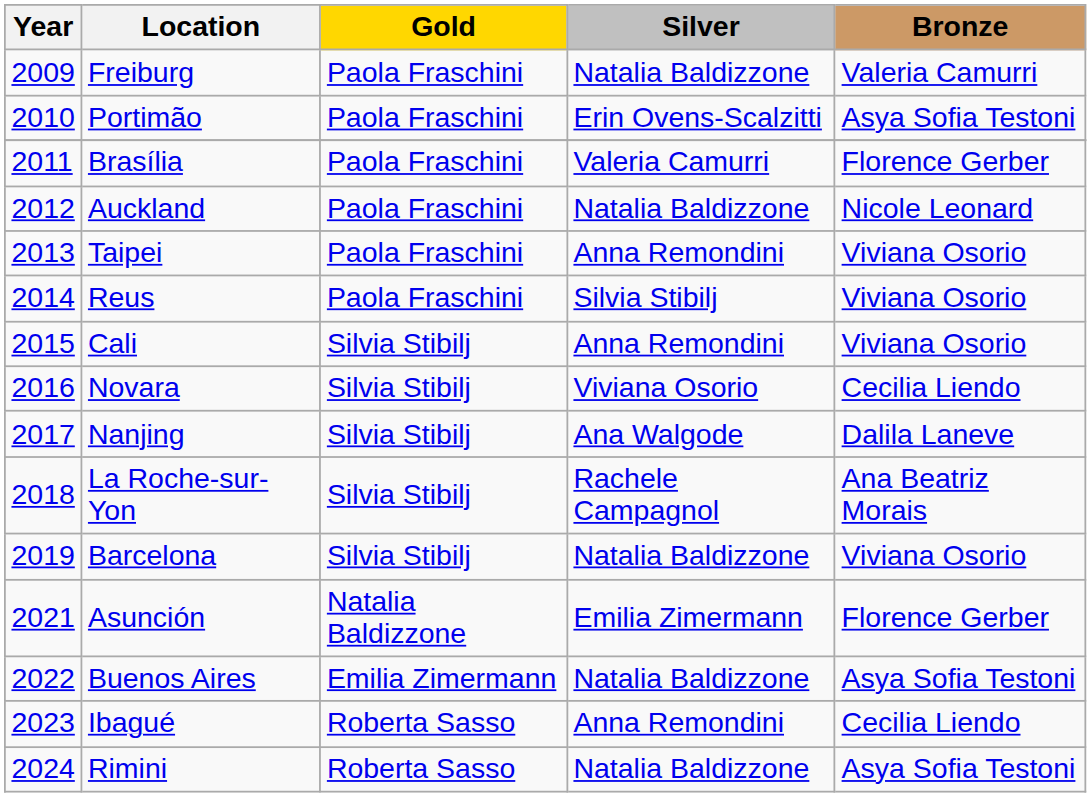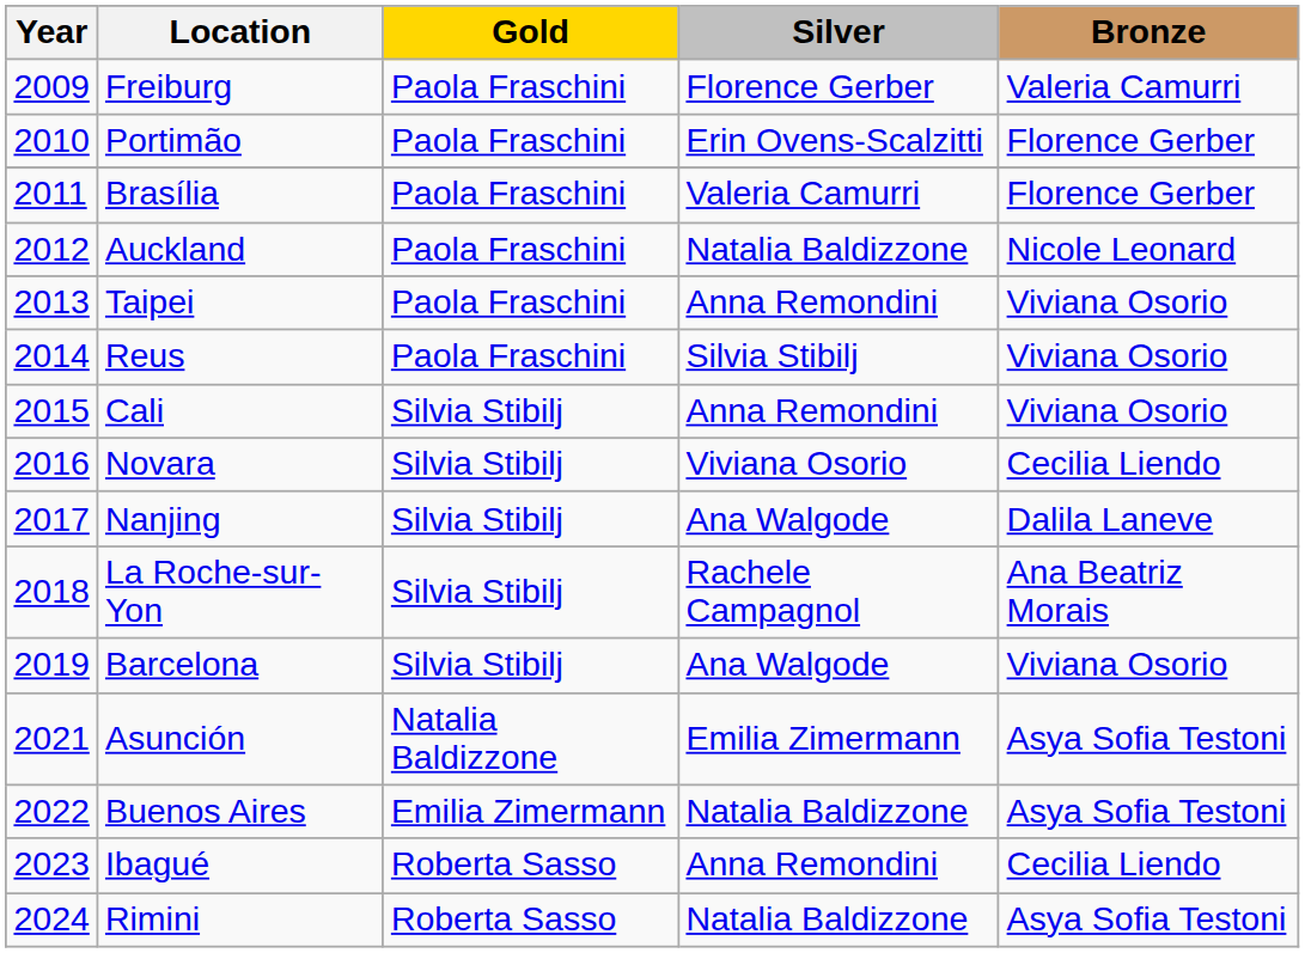Freiburg | Silver: Natalia Baldizzone -> Florence Gerber
Portimão | Bronze: Asya Sofia Testoni -> Florence Gerber
Barcelona | Silver: Natalia Baldizzone -> Ana Walgode
Asunción | Bronze: Florence Gerber -> Asya Sofia Testoni
